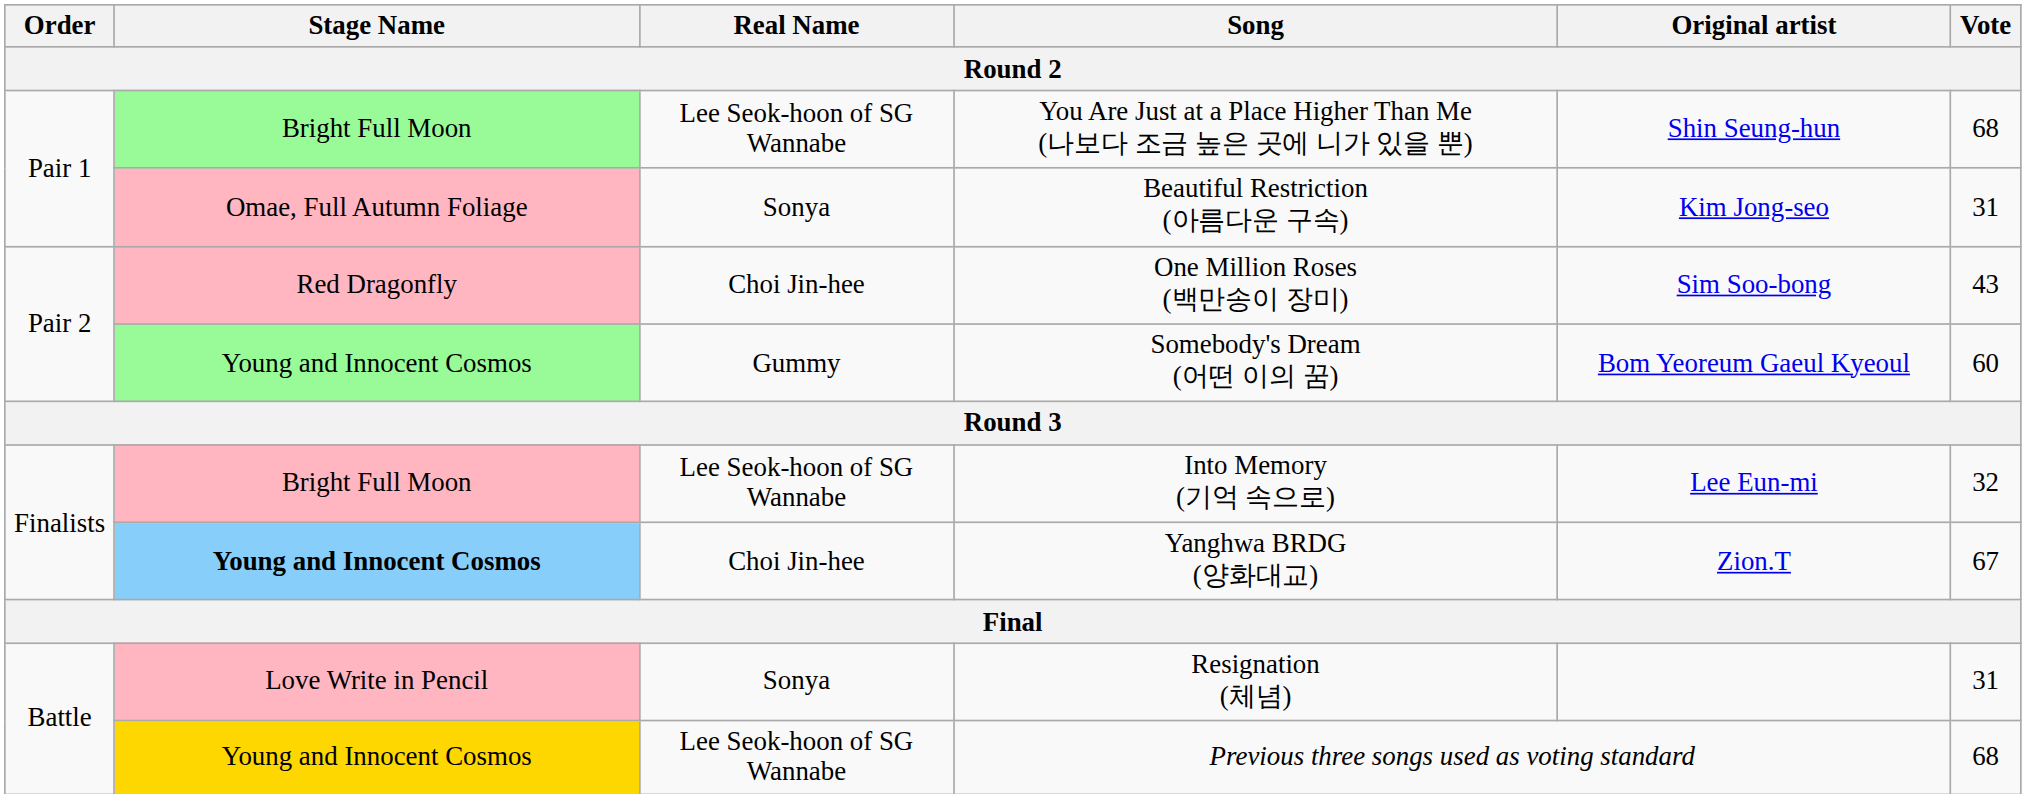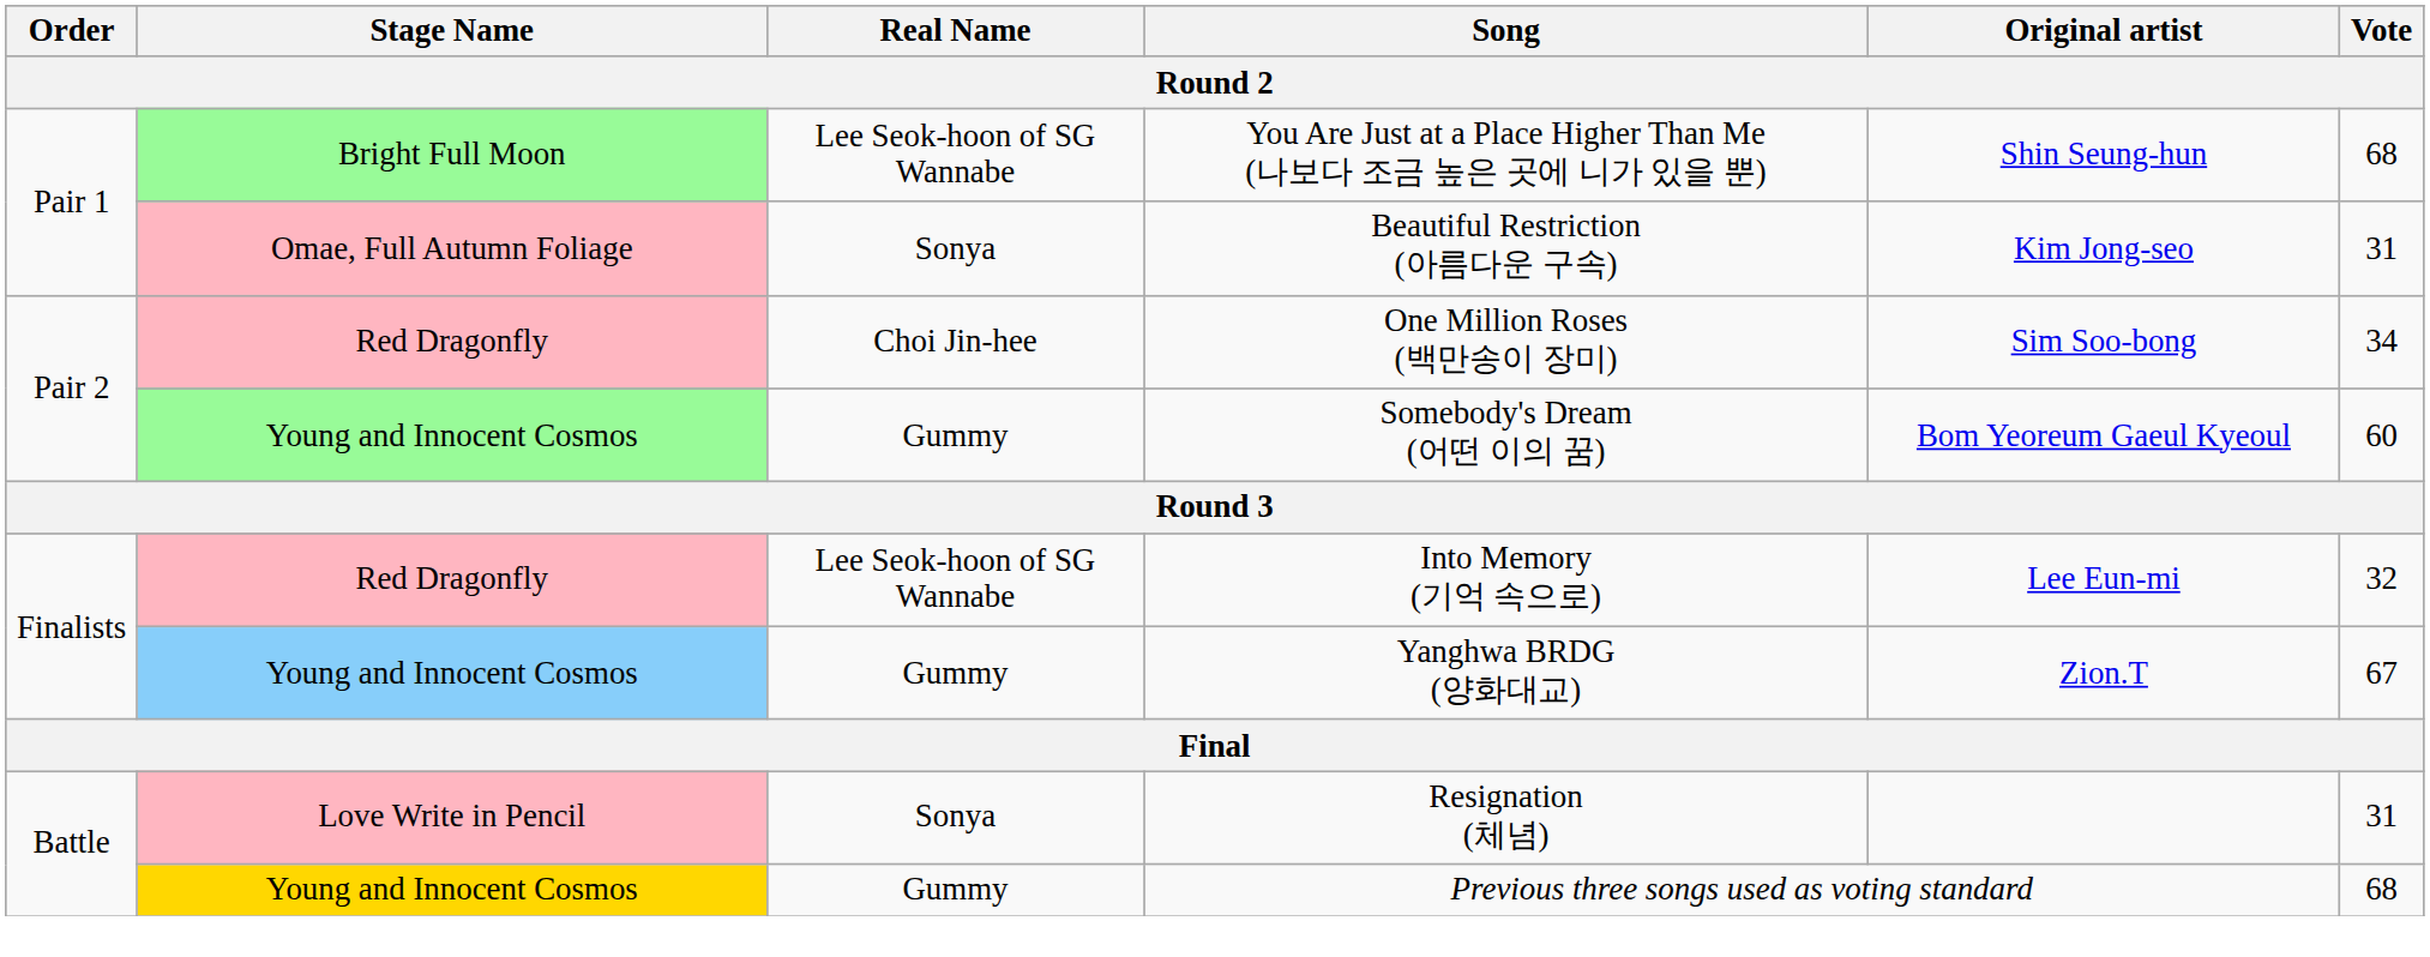One Million Roses (백만송이 장미) | Vote: 43 -> 34
Into Memory (기억 속으로) | Stage Name: Bright Full Moon -> Red Dragonfly
Yanghwa BRDG (양화대교) | Stage Name: bold -> normal
Yanghwa BRDG (양화대교) | Real Name: Choi Jin-hee -> Gummy
Previous three songs used as voting standard | Real Name: Lee Seok-hoon of SG Wannabe -> Gummy
